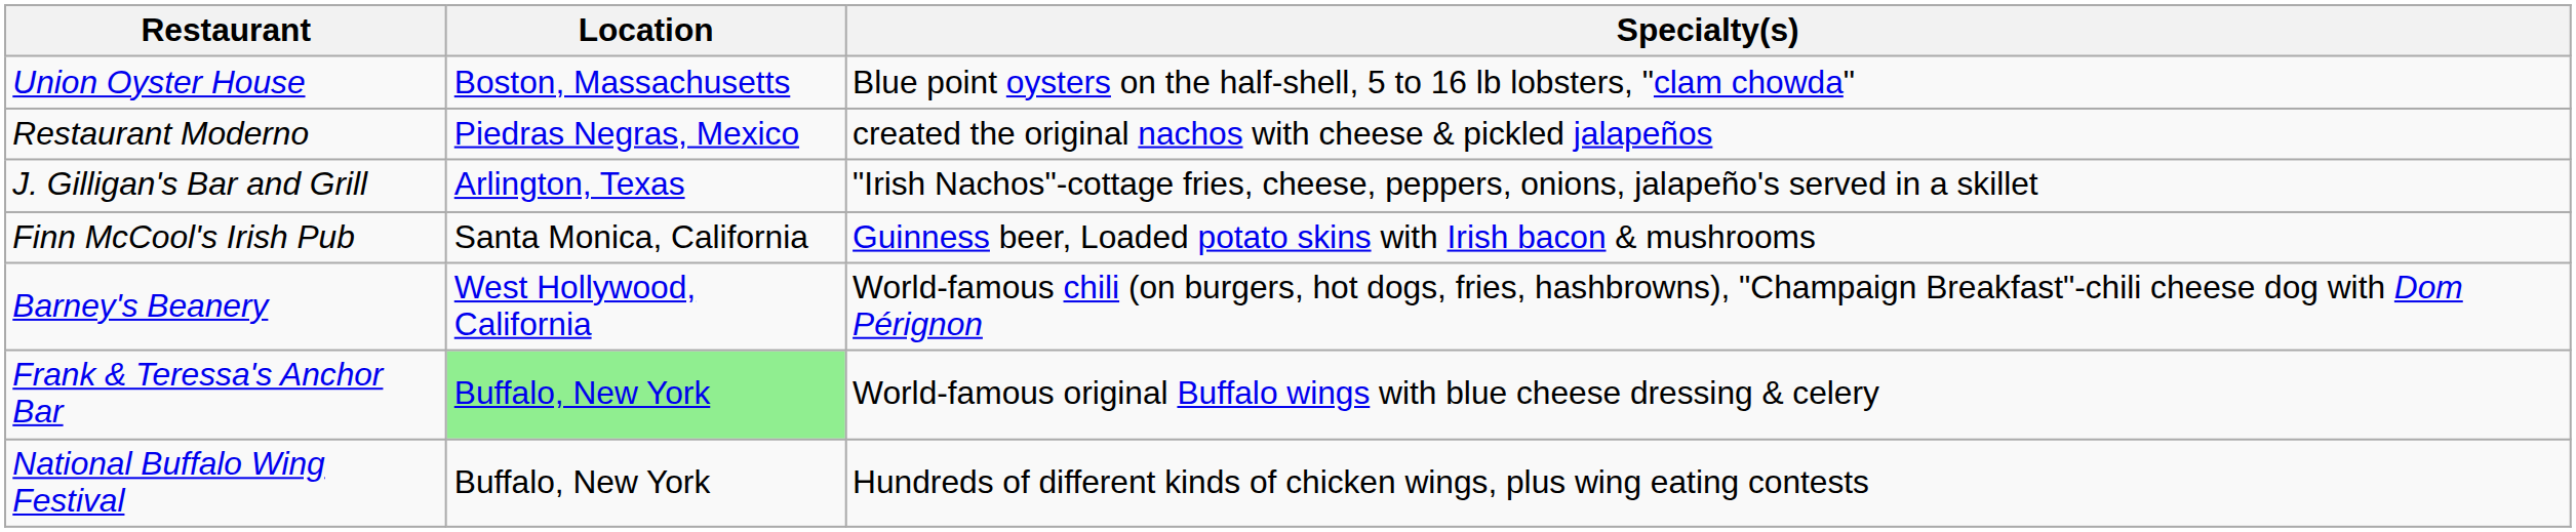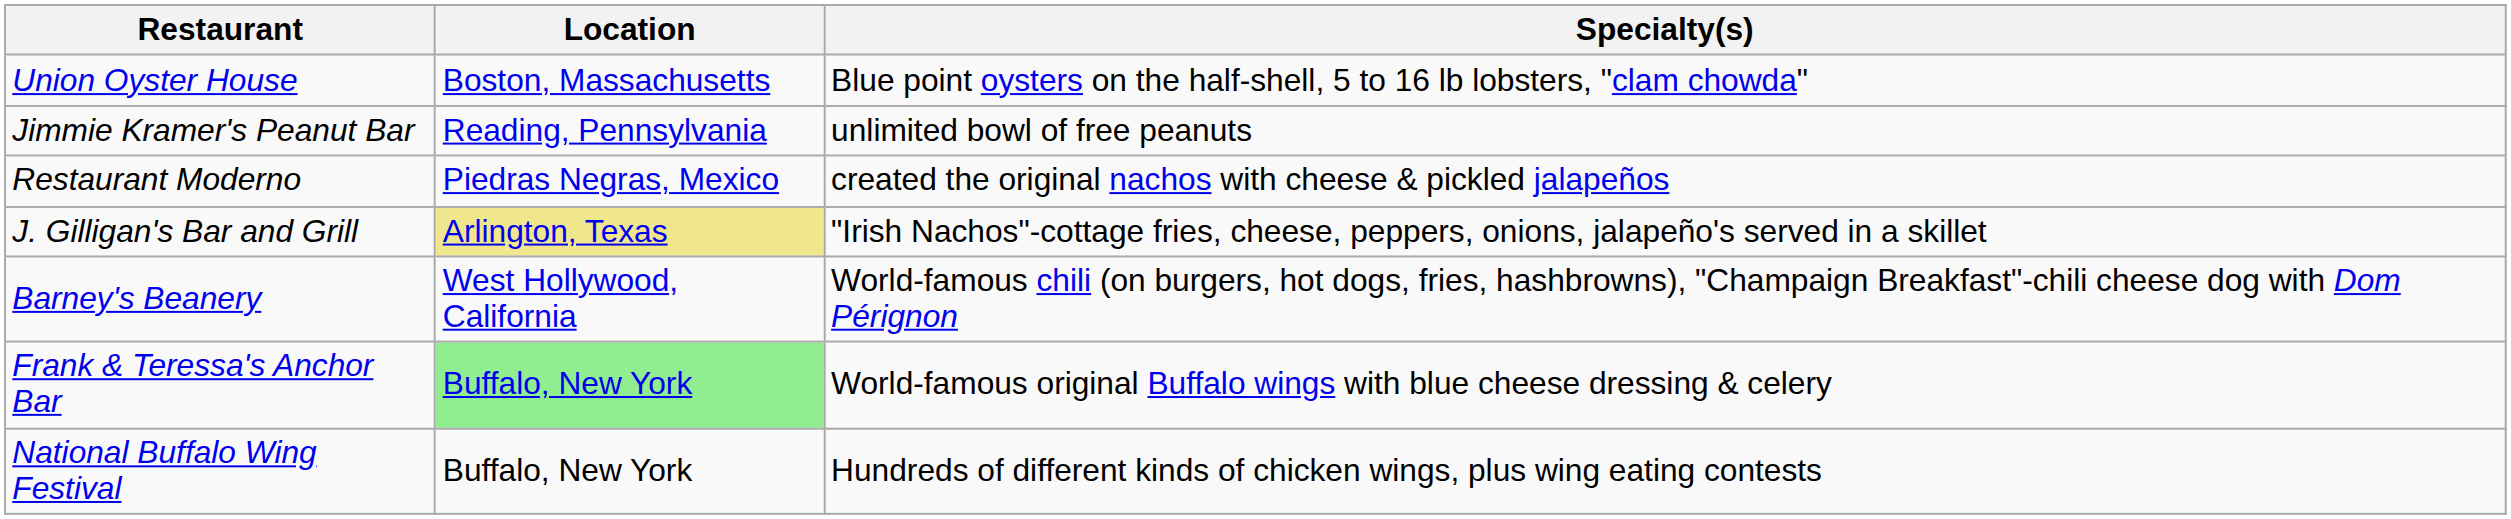+ row: Jimmie Kramer's Peanut Bar | Reading, Pennsylvania | unlimited bowl of free peanuts
J. Gilligan's Bar and Grill | Location: no background -> khaki background
- row: Finn McCool's Irish Pub | Santa Monica, California | Guinness beer, Loaded potato skins with Irish bacon & mushrooms
